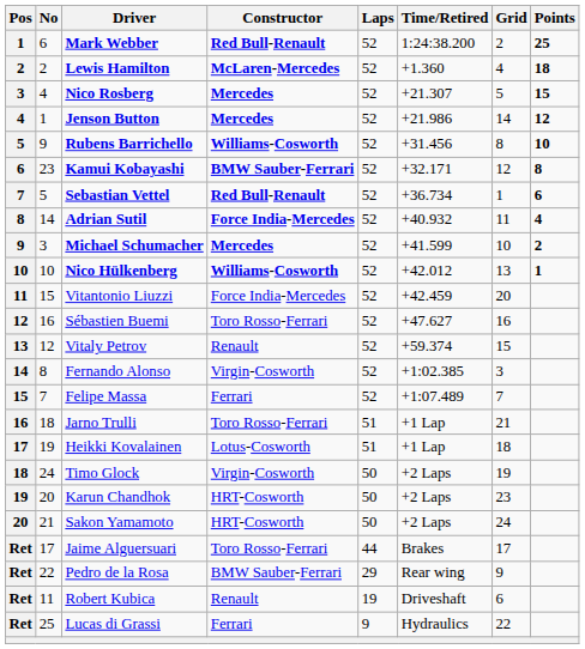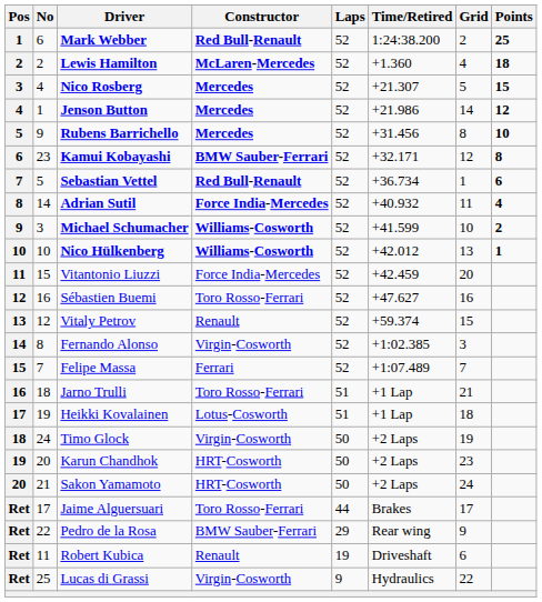Rubens Barrichello | Constructor: Williams-Cosworth -> Mercedes
Michael Schumacher | Constructor: Mercedes -> Williams-Cosworth
Lucas di Grassi | Constructor: Ferrari -> Virgin-Cosworth
